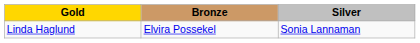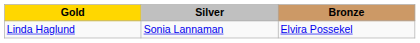columns swapped: Silver <-> Bronze
